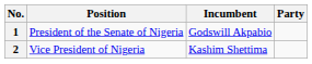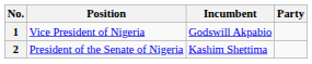1 | Position: President of the Senate of Nigeria -> Vice President of Nigeria
2 | Position: Vice President of Nigeria -> President of the Senate of Nigeria
